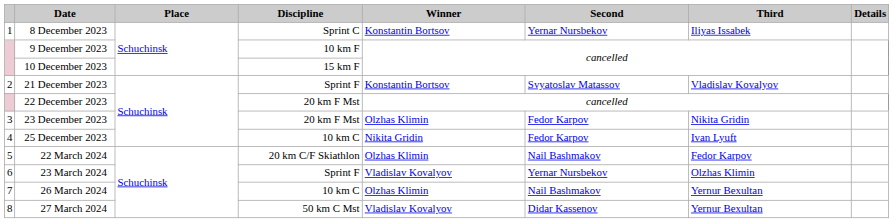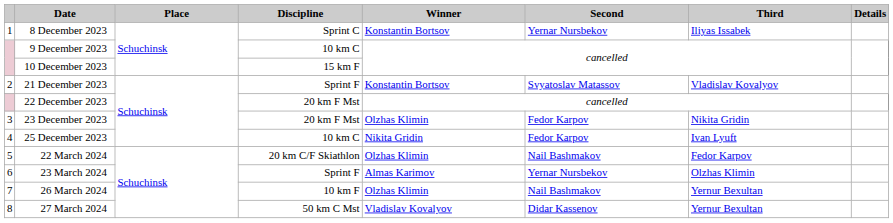9 December 2023 | Discipline: 10 km F -> 10 km C
23 March 2024 | Winner: Vladislav Kovalyov -> Almas Karimov
26 March 2024 | Discipline: 10 km C -> 10 km F
